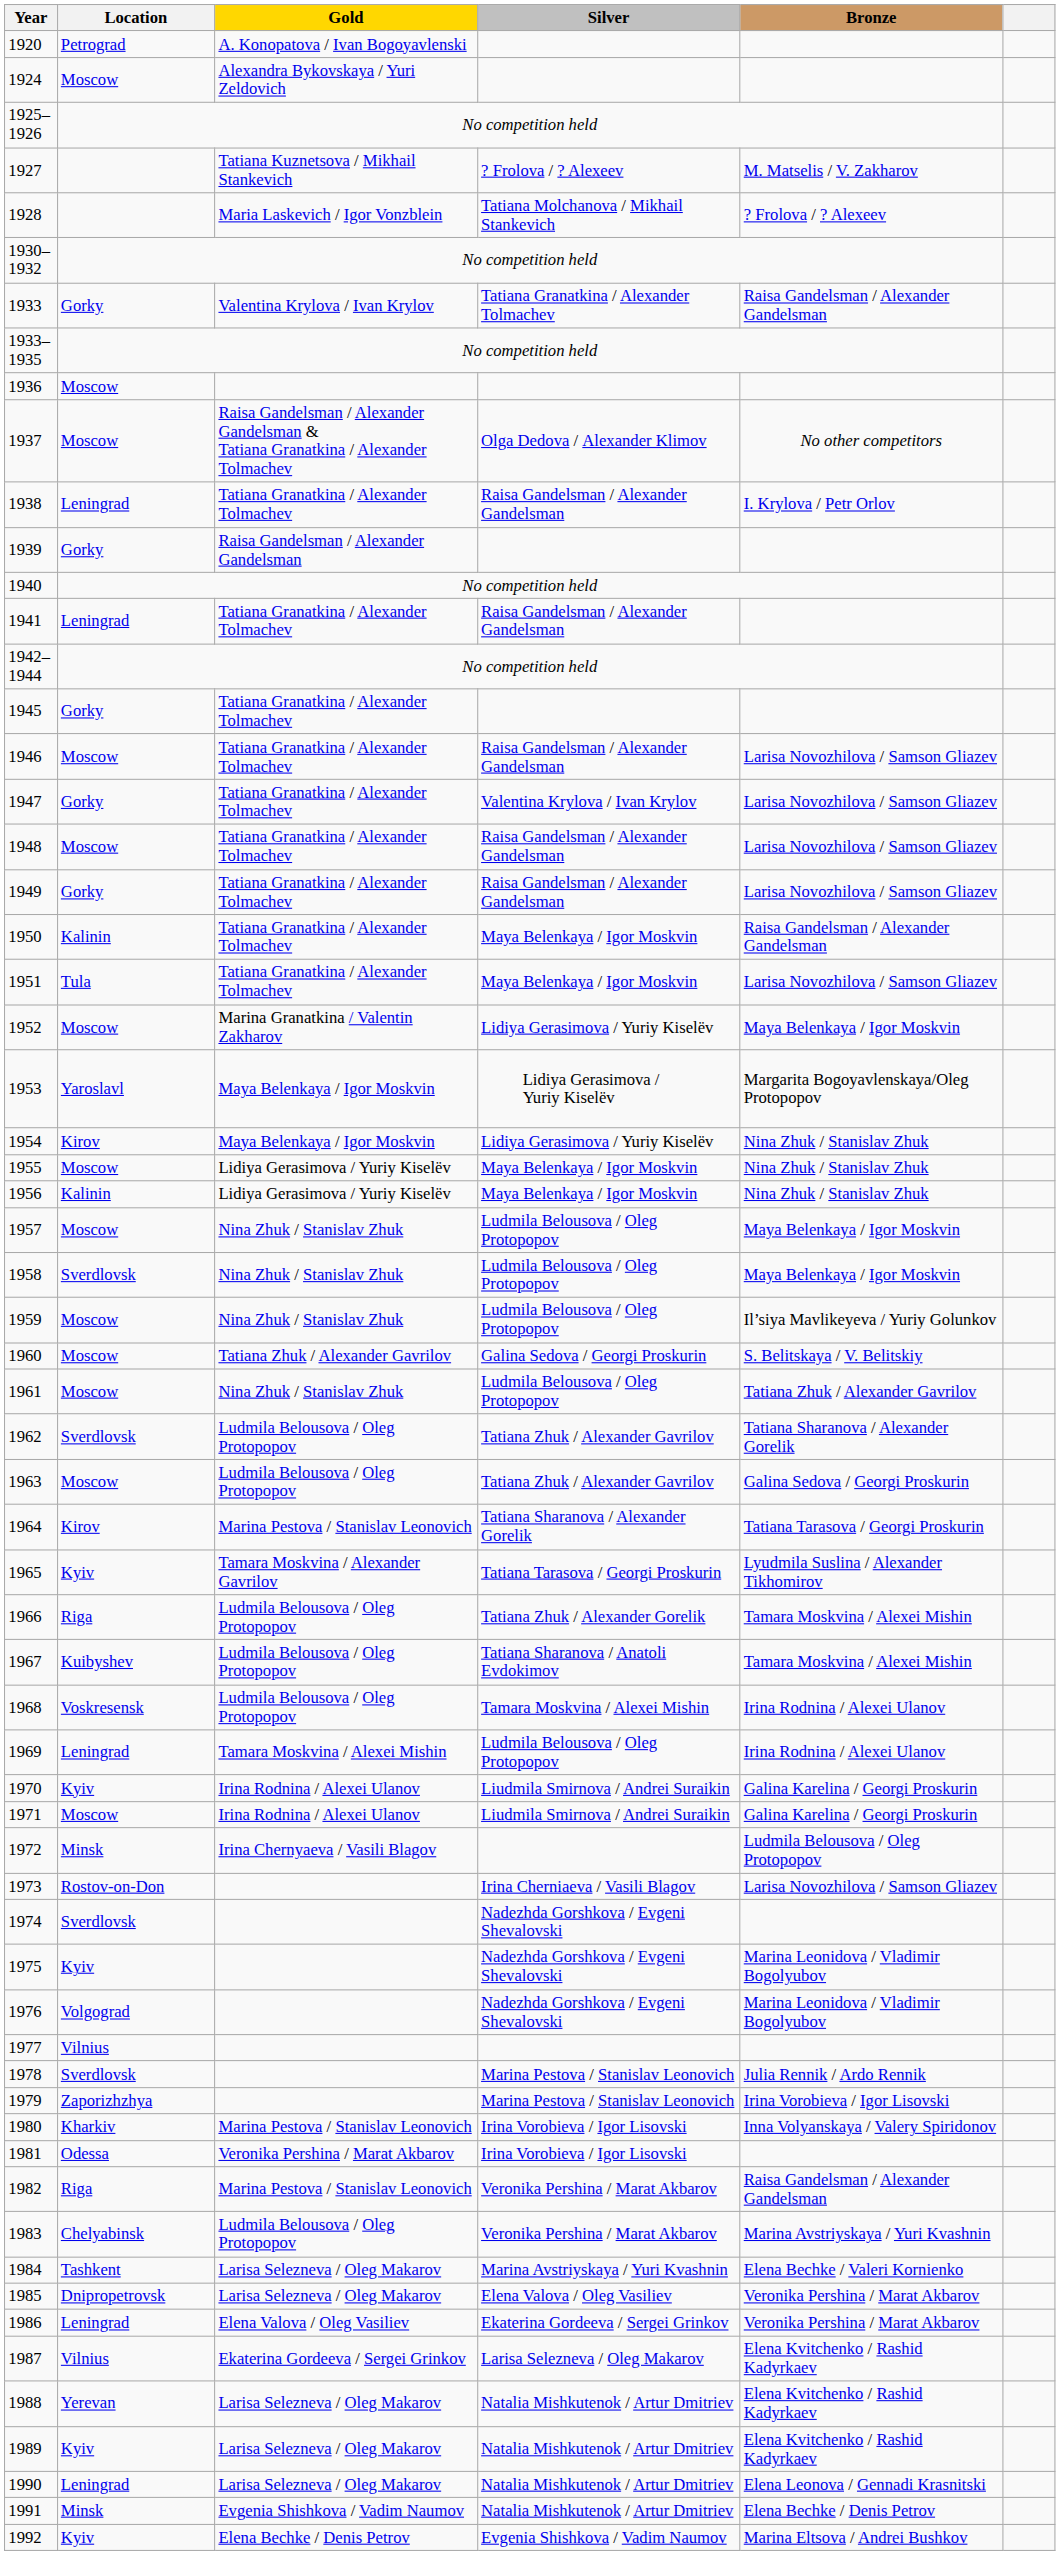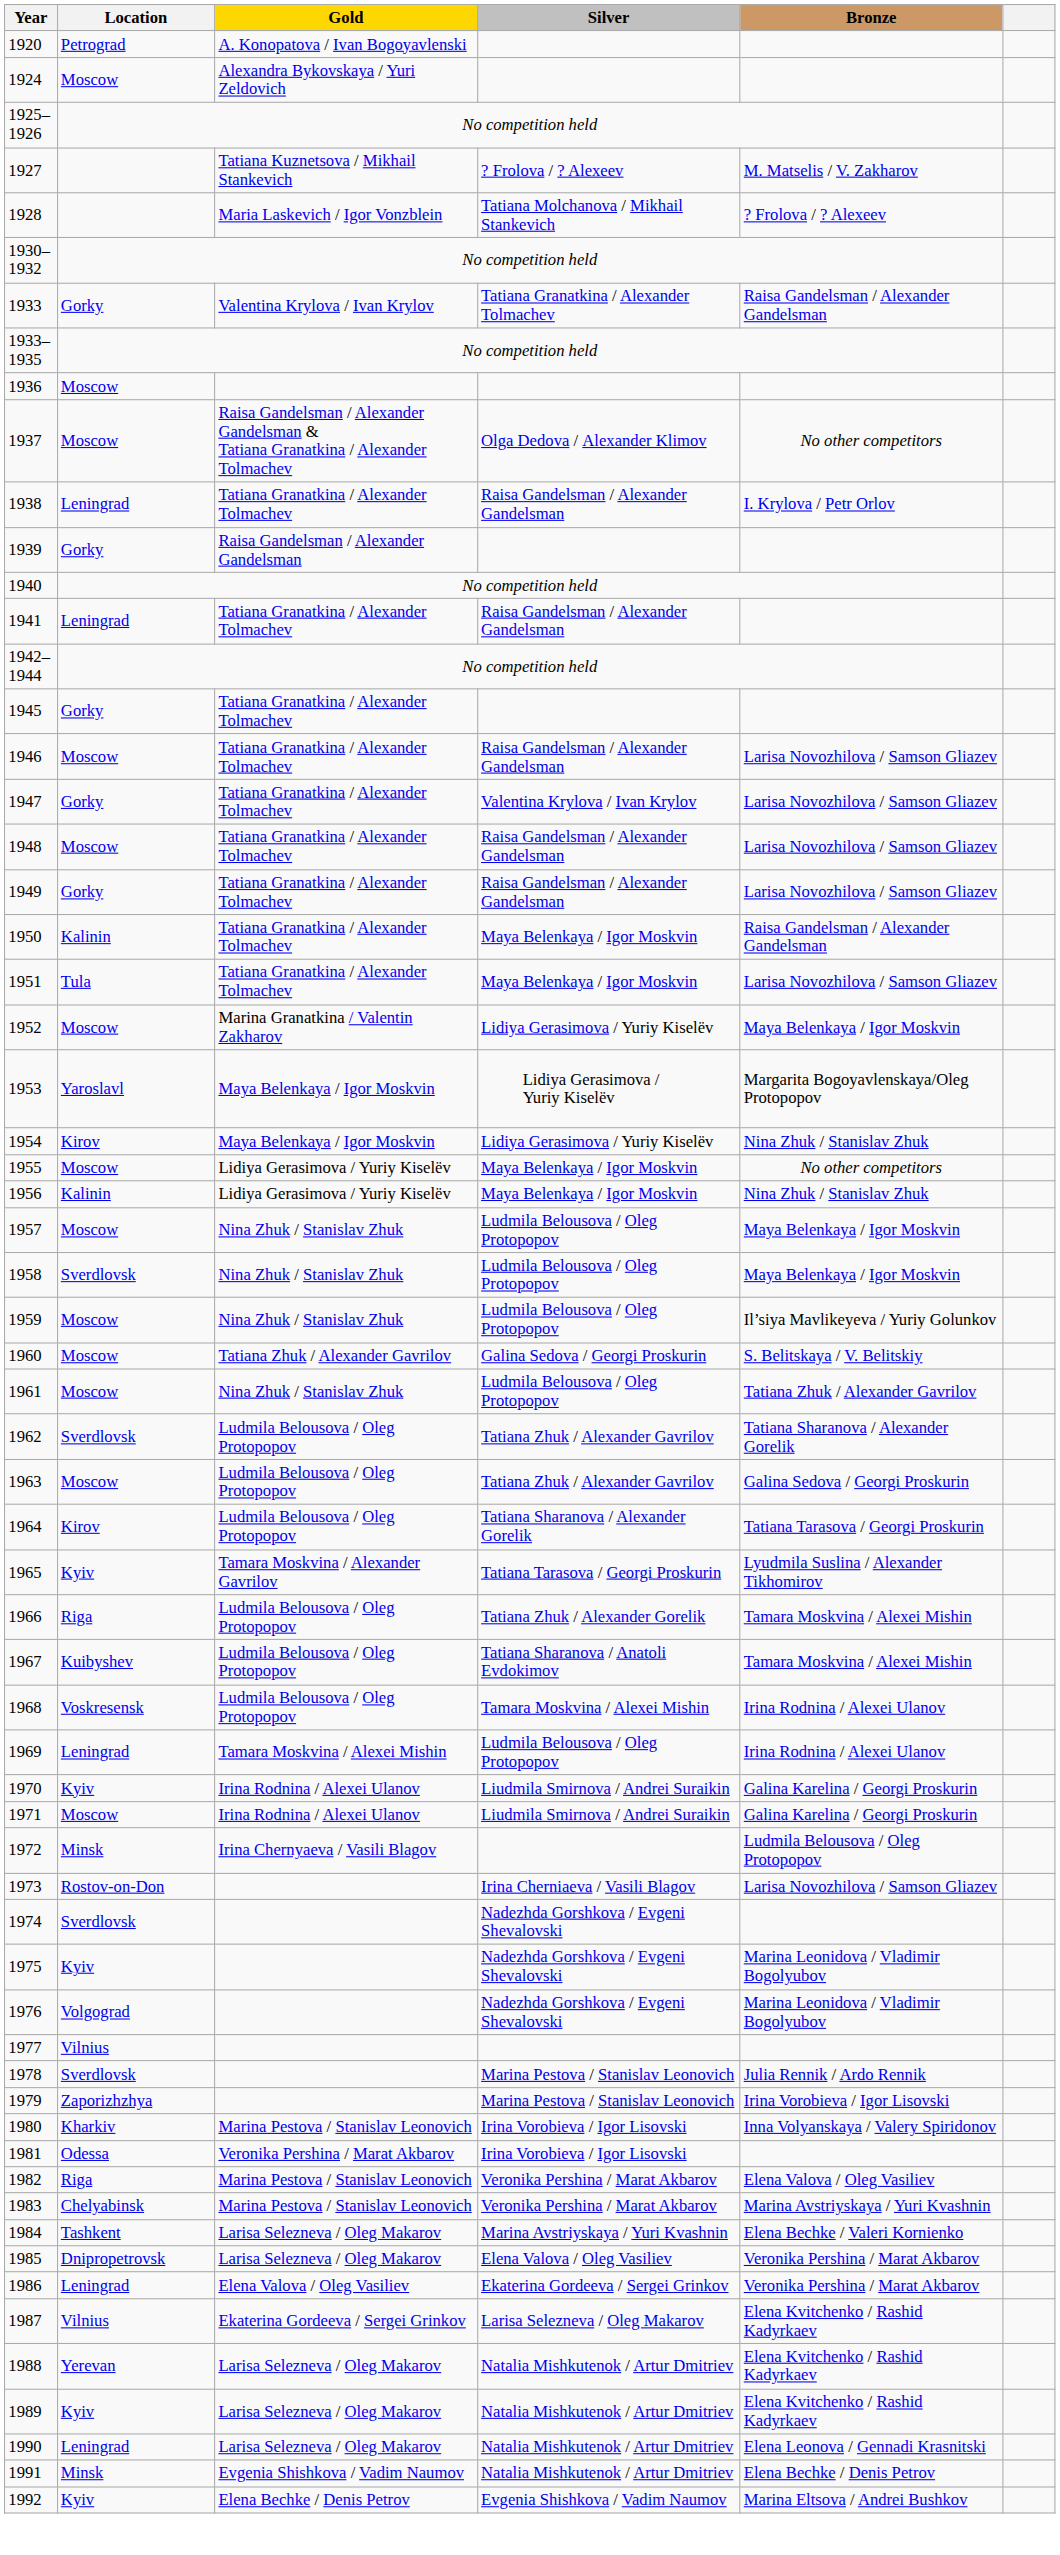1955 | Bronze: Nina Zhuk / Stanislav Zhuk -> No other competitors
1964 | Gold: Marina Pestova / Stanislav Leonovich -> Ludmila Belousova / Oleg Protopopov
1982 | Bronze: Raisa Gandelsman / Alexander Gandelsman -> Elena Valova / Oleg Vasiliev
1983 | Gold: Ludmila Belousova / Oleg Protopopov -> Marina Pestova / Stanislav Leonovich
